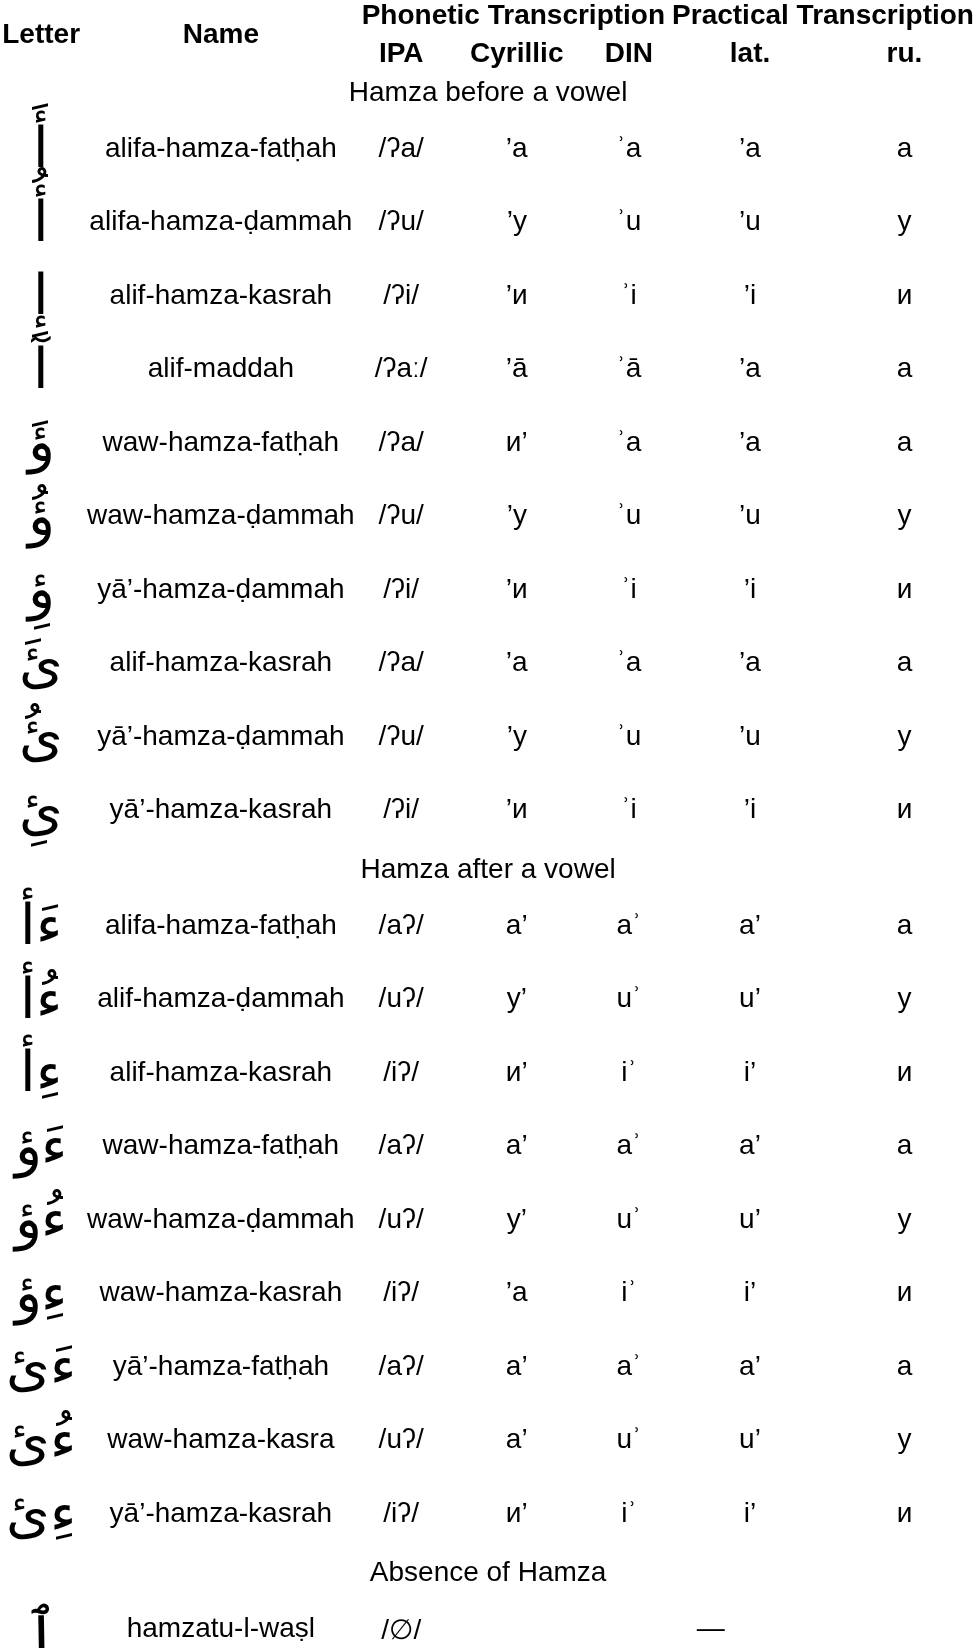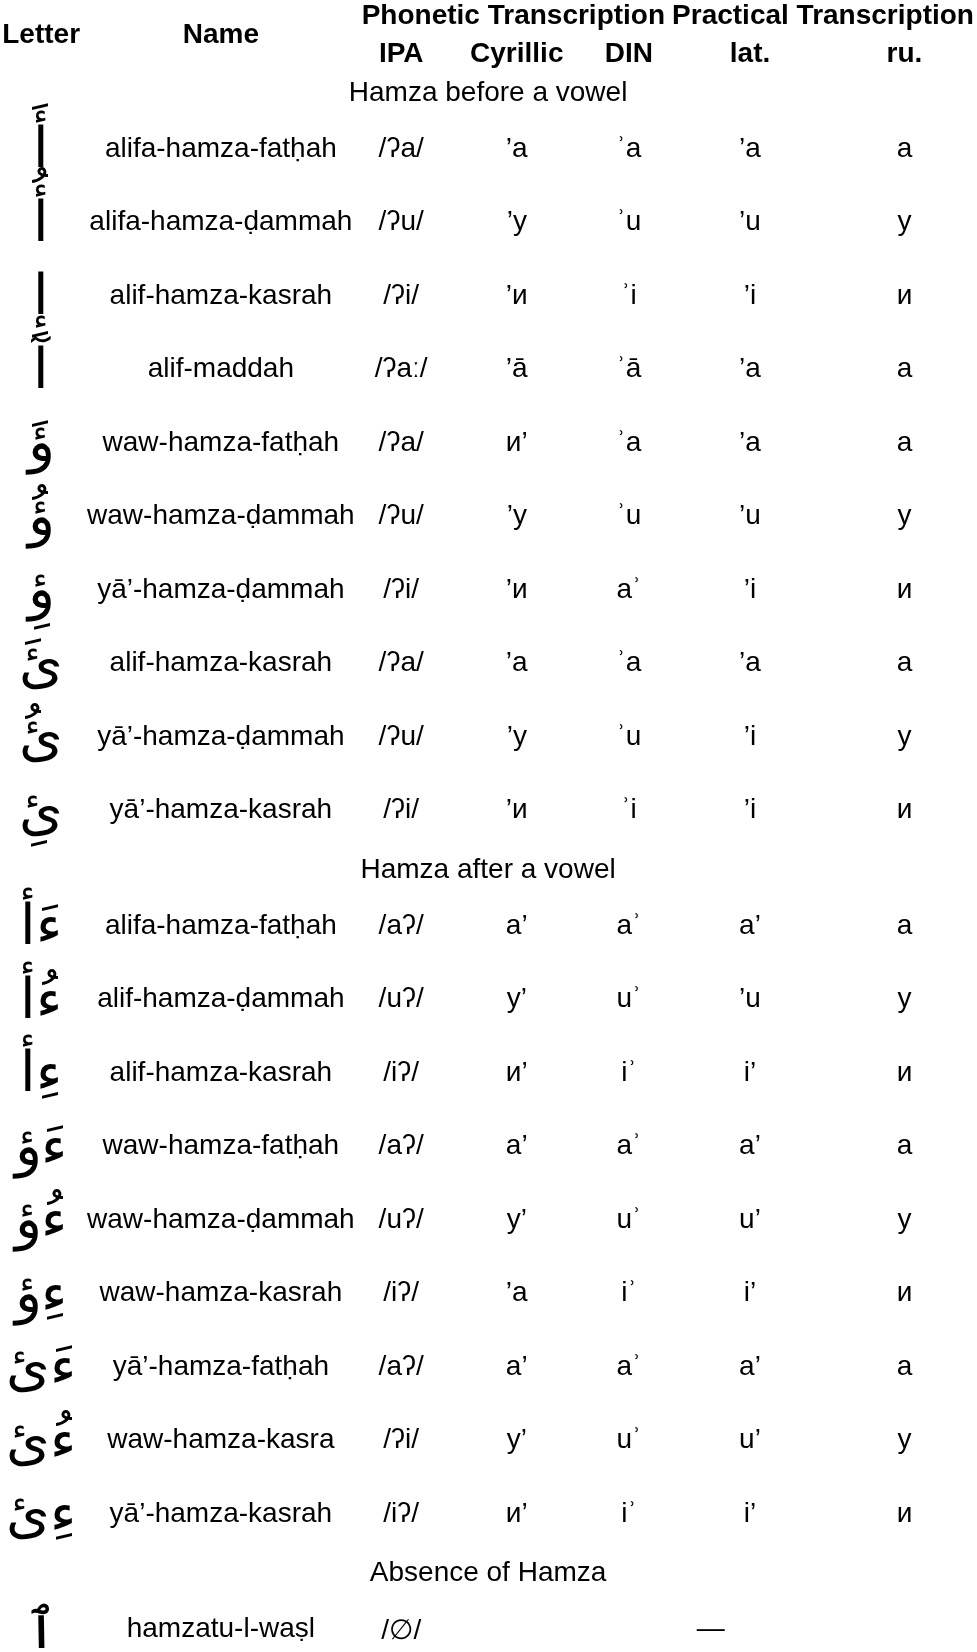ؤِ | Phonetic Transcription / DIN: ʾi -> aʾ
ئُ | Practical Transcription / lat.: ’u -> ’i
ءُأ | Practical Transcription / lat.: u’ -> ’u
ءُئ | Phonetic Transcription / IPA: /uʔ/ -> /ʔi/
ءُئ | Phonetic Transcription / Cyrillic: а’ -> у’
